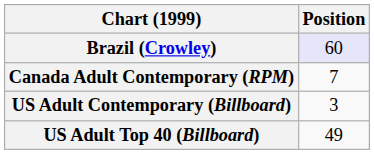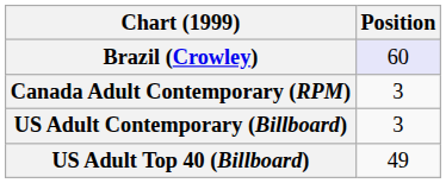Canada Adult Contemporary (RPM) | Position: 7 -> 3
